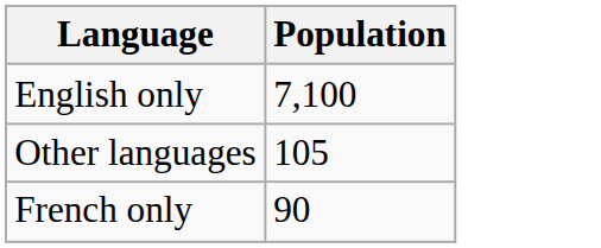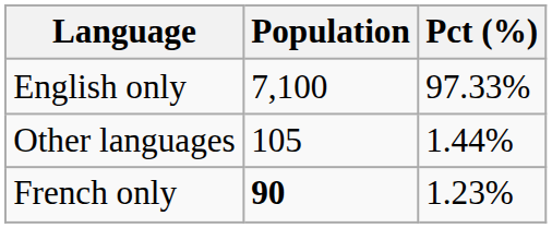+ column: Pct (%) | 97.33% | 1.44% | 1.23%
French only | Population: normal -> bold
